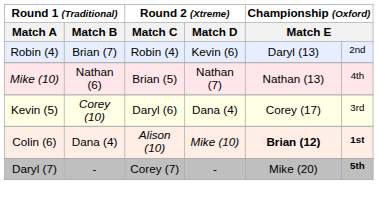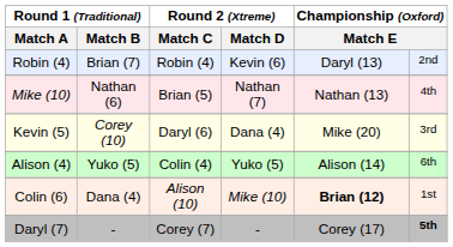Kevin (5) | column 5: Corey (17) -> Mike (20)
+ row: Alison (4) | Yuko (5) | Colin (4) | Yuko (5) | Alison (14) | 6th
Colin (6) | column 6: bold -> normal
Daryl (7) | column 5: Mike (20) -> Corey (17)
